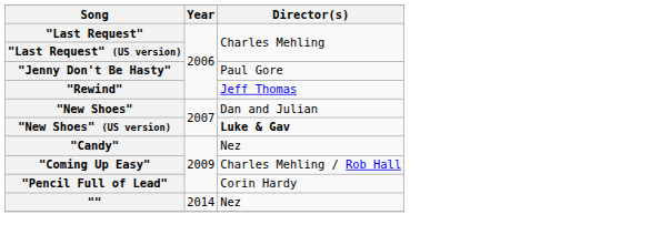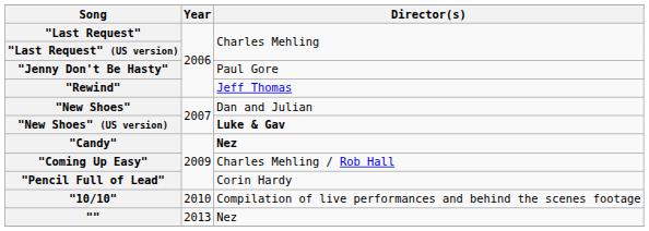"Candy" | Director(s): normal -> bold
+ row: "10/10" | 2010 | Compilation of live performances and behind the scenes footage
"" | Year: 2014 -> 2013
